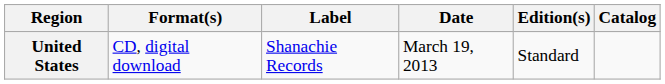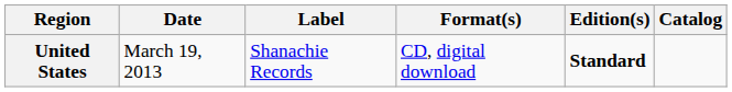columns swapped: Date <-> Format(s)
United States | Edition(s): normal -> bold
